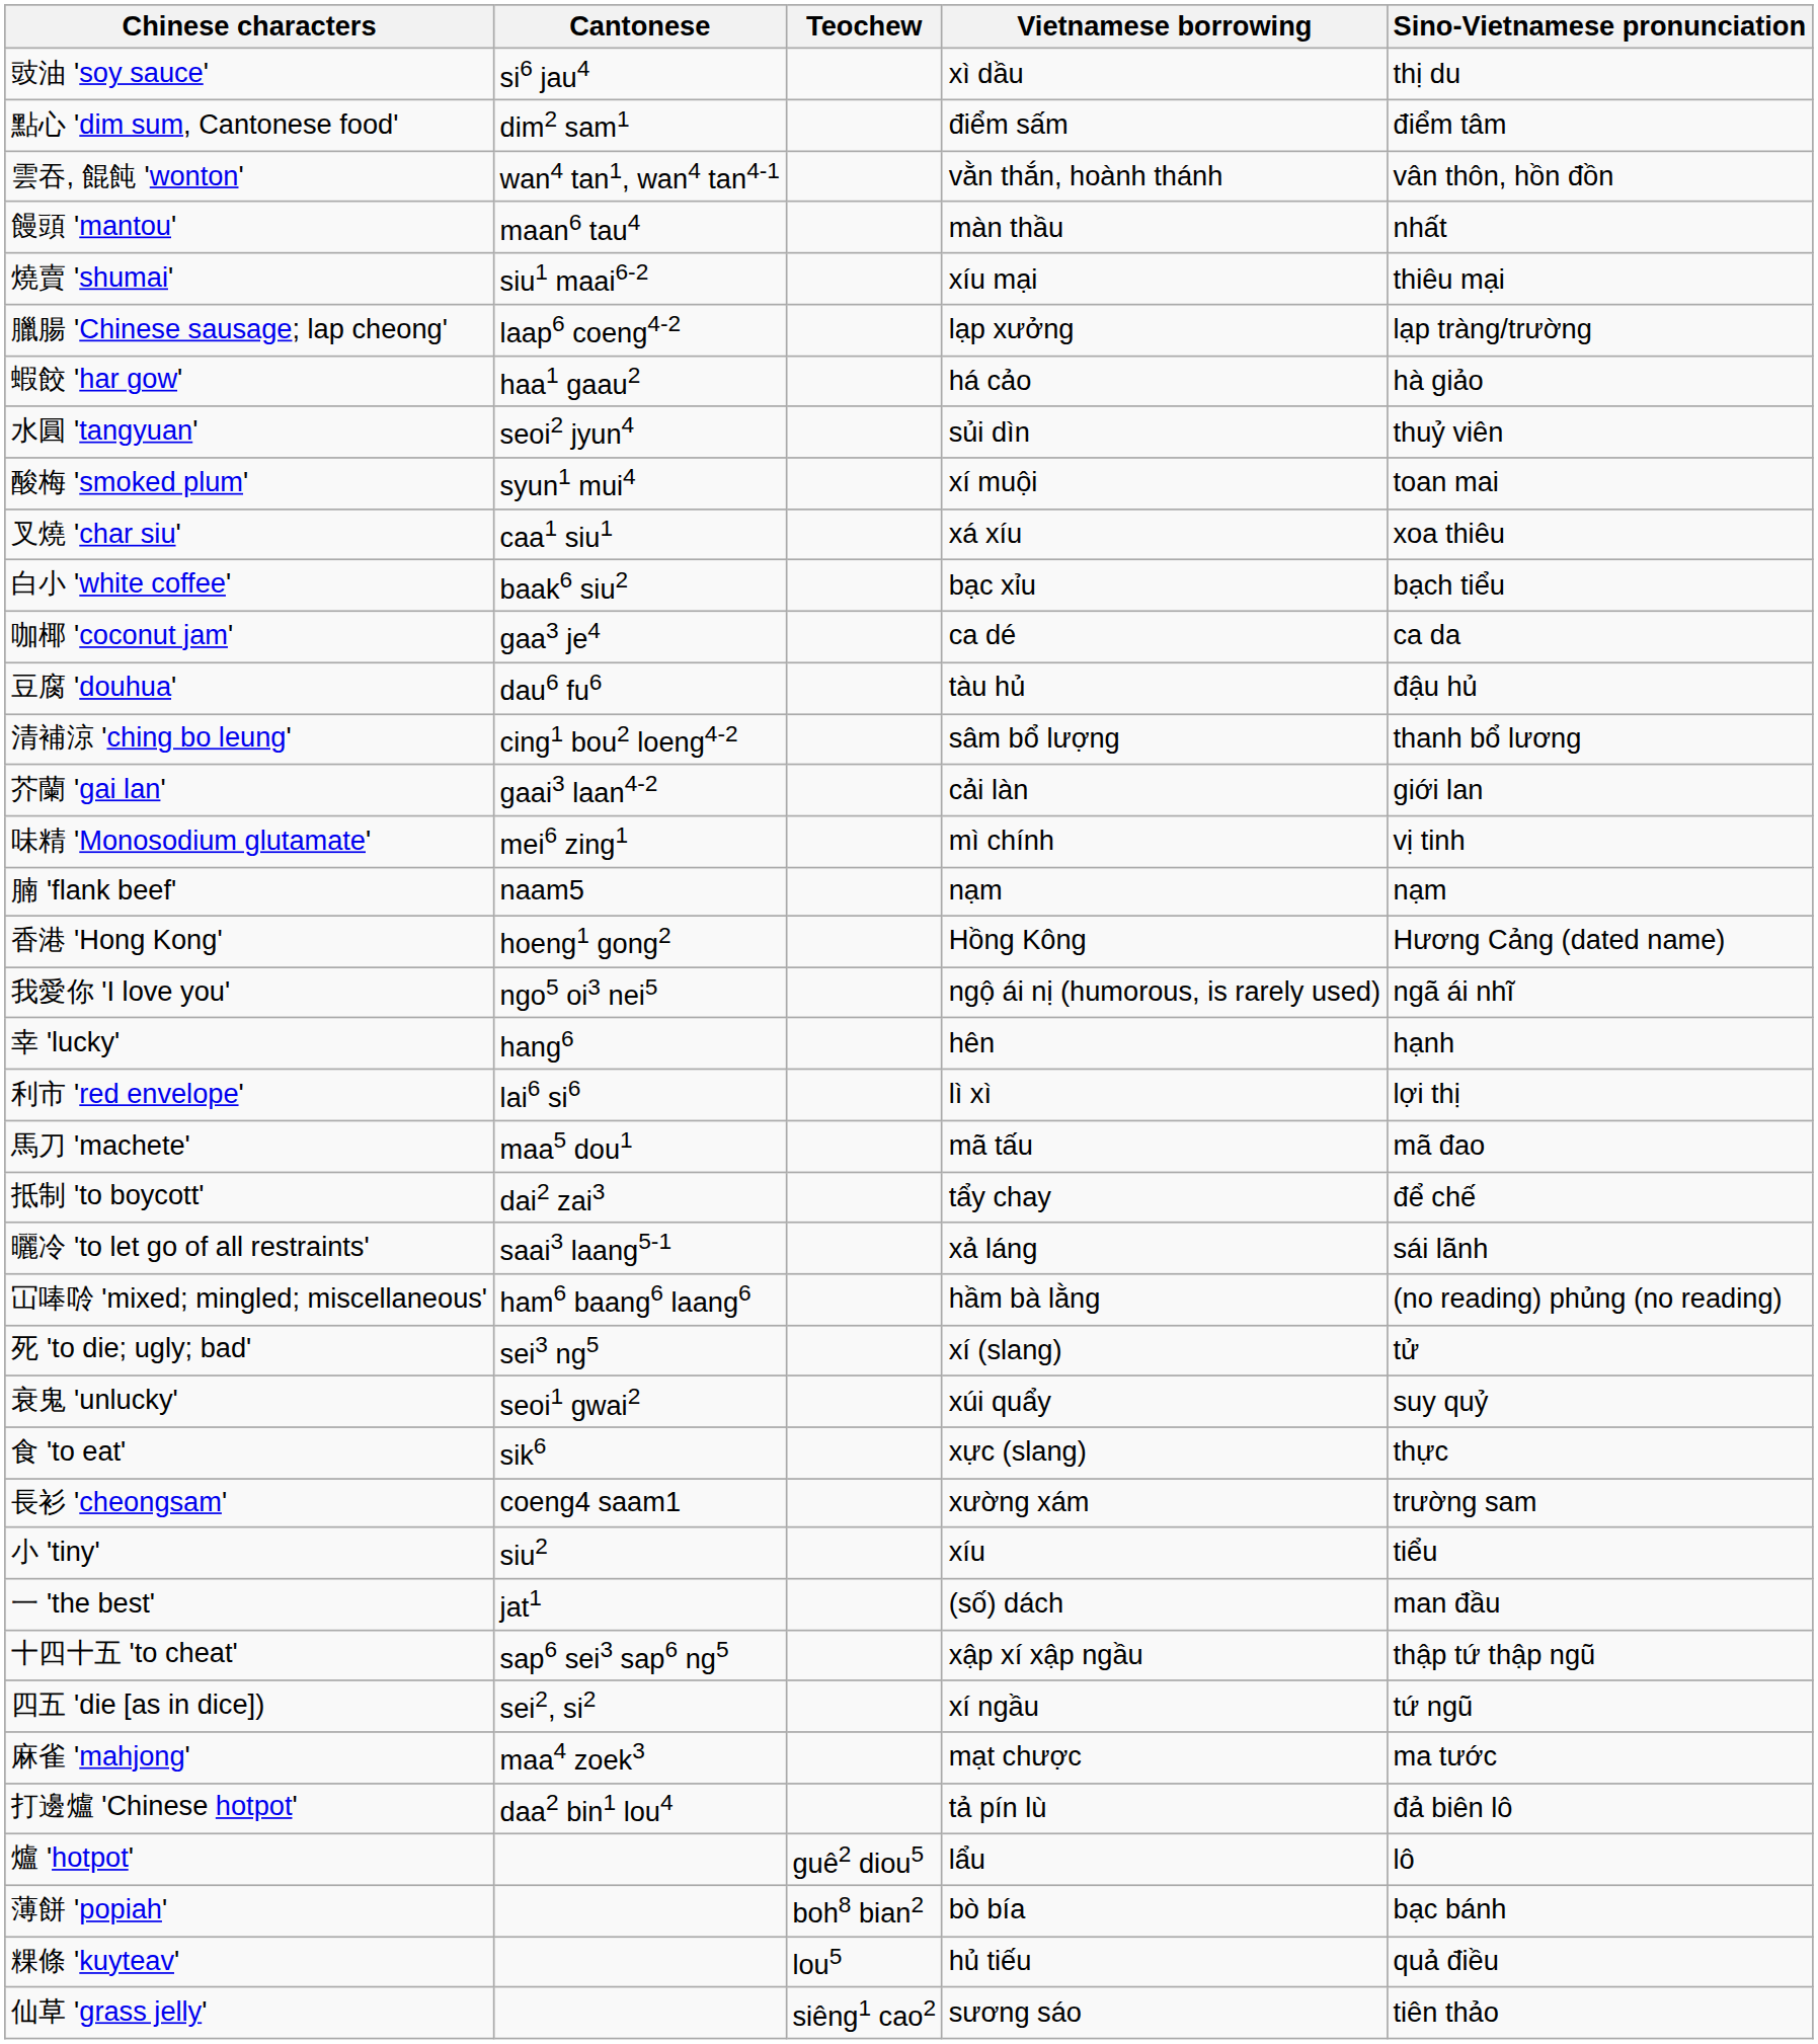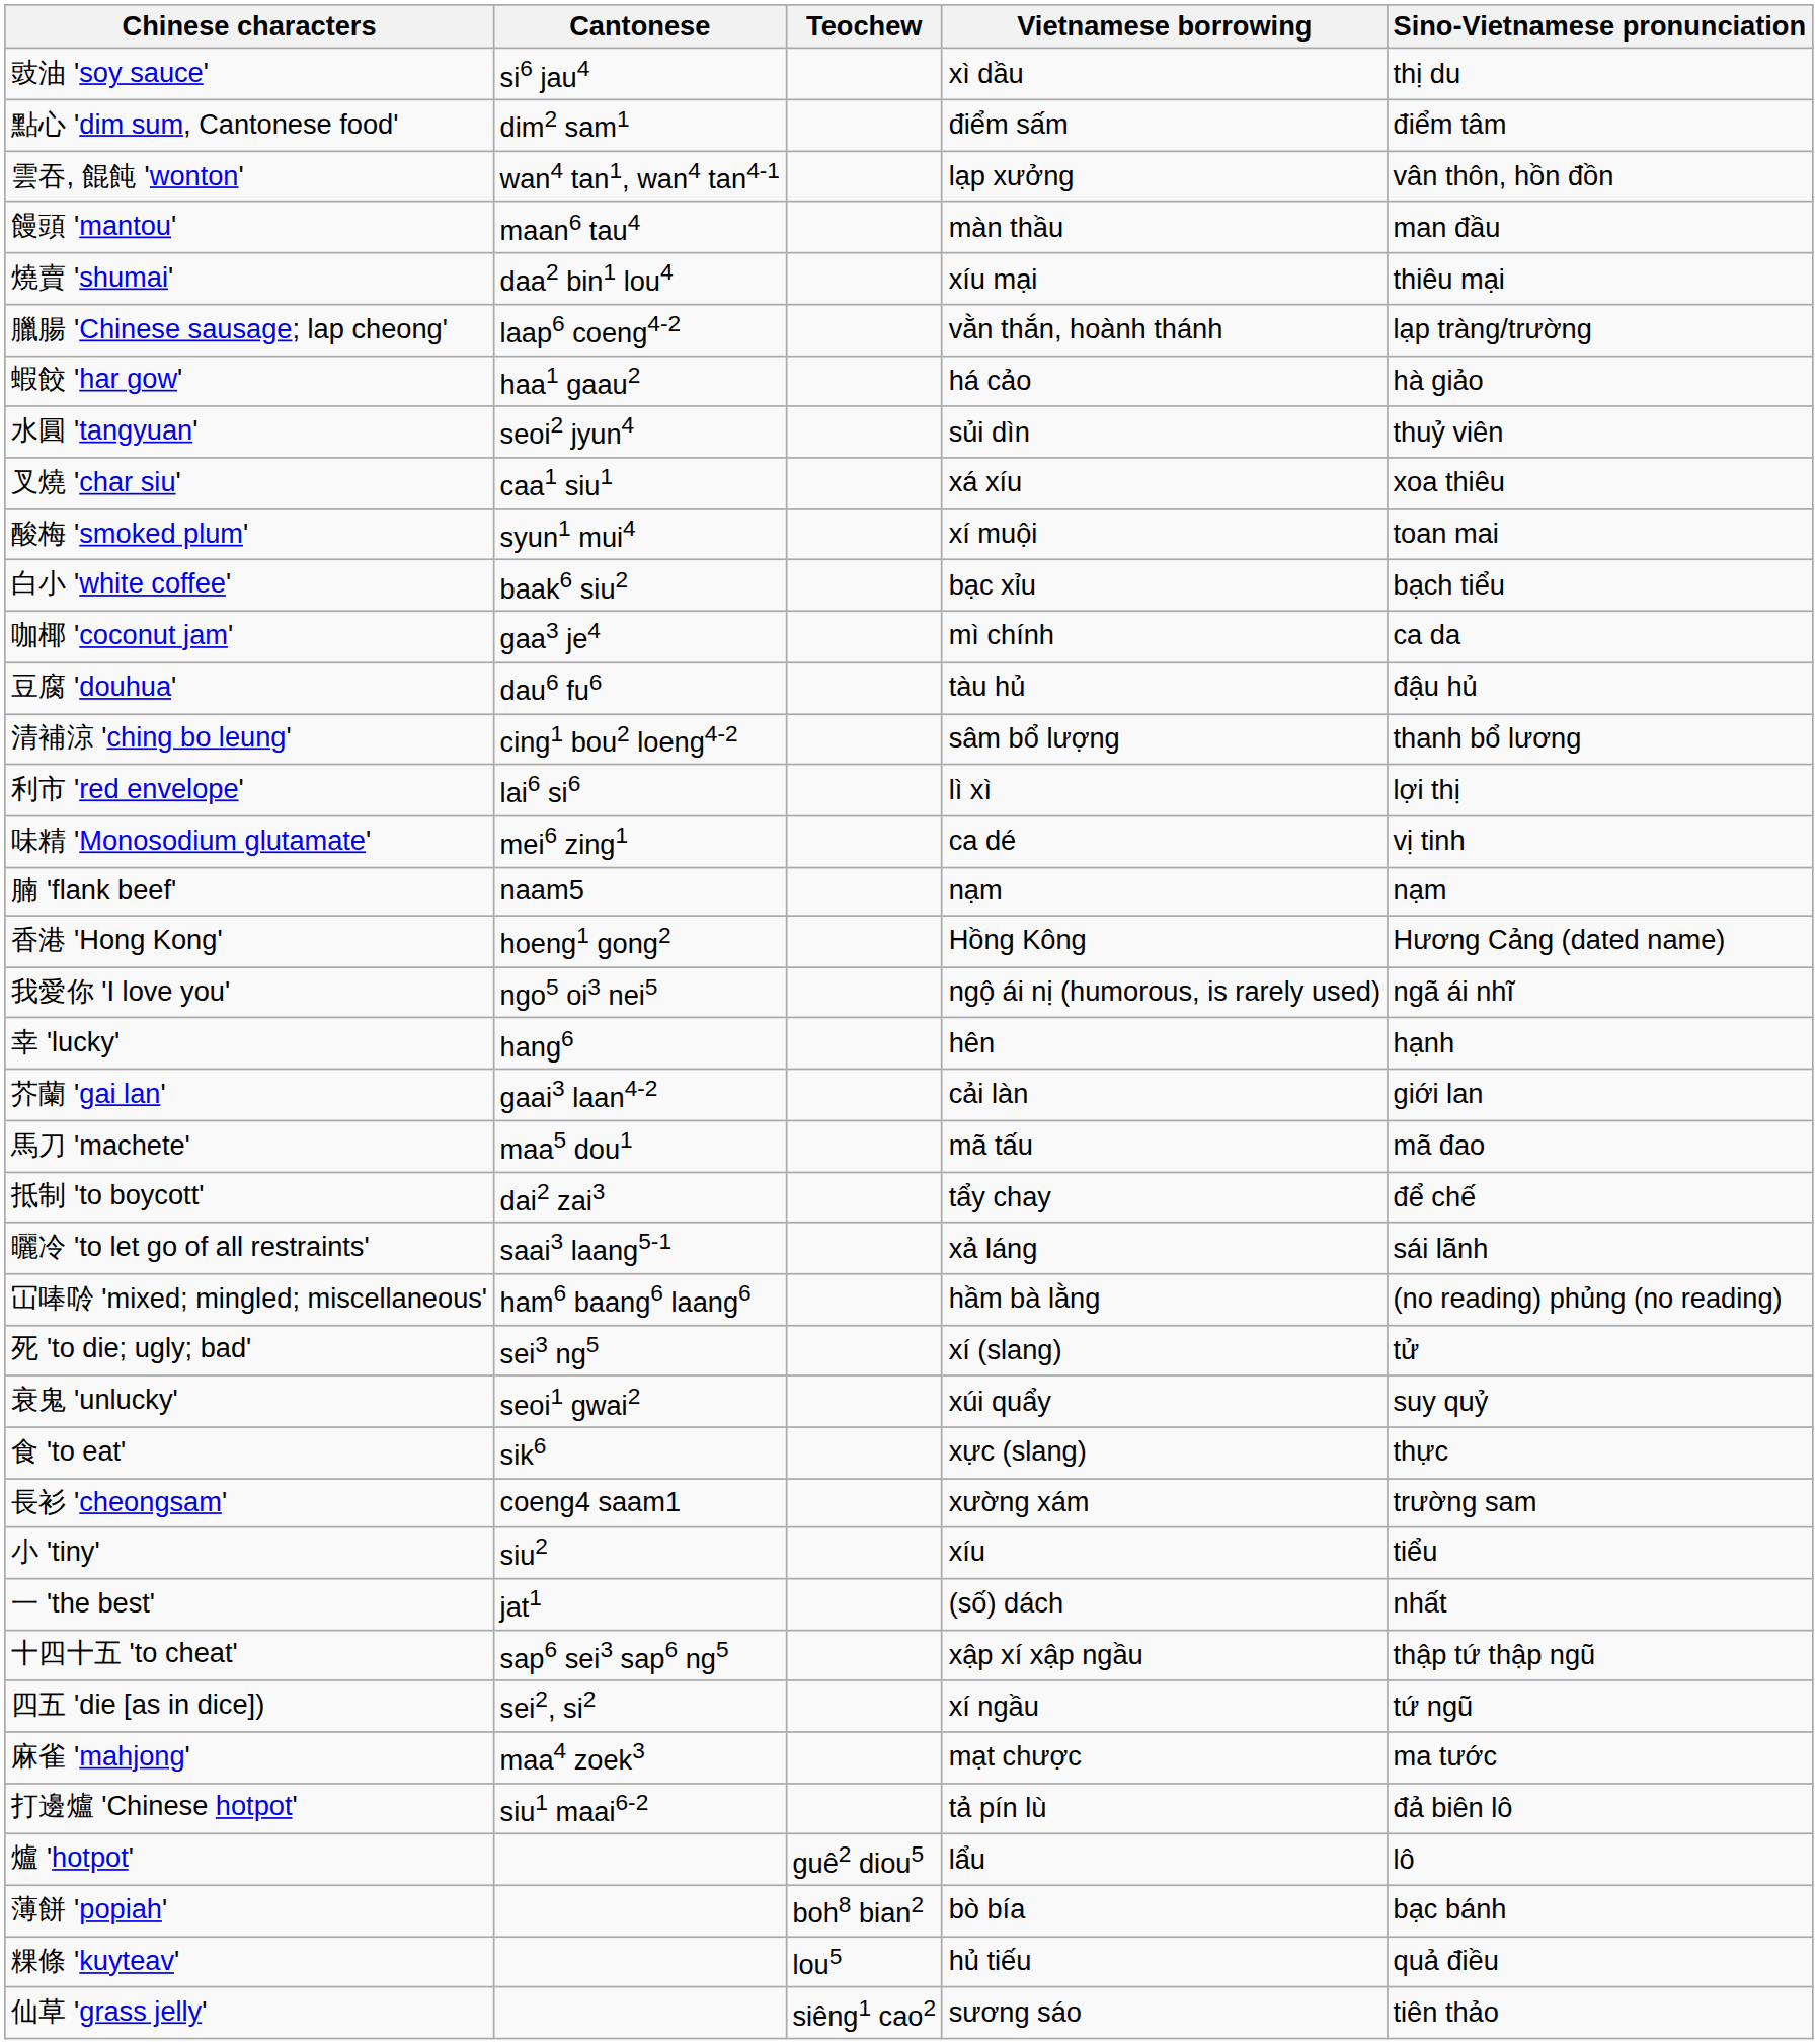雲吞, 餛飩 'wonton' | Vietnamese borrowing: vằn thắn, hoành thánh -> lạp xưởng
饅頭 'mantou' | Sino-Vietnamese pronunciation: nhất -> man đầu
燒賣 'shumai' | Cantonese: siu1 maai6-2 -> daa2 bin1 lou4
臘腸 'Chinese sausage; lap cheong' | Vietnamese borrowing: lạp xưởng -> vằn thắn, hoành thánh
rows swapped: 叉燒 'char siu' <-> 酸梅 'smoked plum'
咖椰 'coconut jam' | Vietnamese borrowing: ca dé -> mì chính
rows swapped: 芥蘭 'gai lan' <-> 利市 'red envelope'
味精 'Monosodium glutamate' | Vietnamese borrowing: mì chính -> ca dé
一 'the best' | Sino-Vietnamese pronunciation: man đầu -> nhất
打邊爐 'Chinese hotpot' | Cantonese: daa2 bin1 lou4 -> siu1 maai6-2
